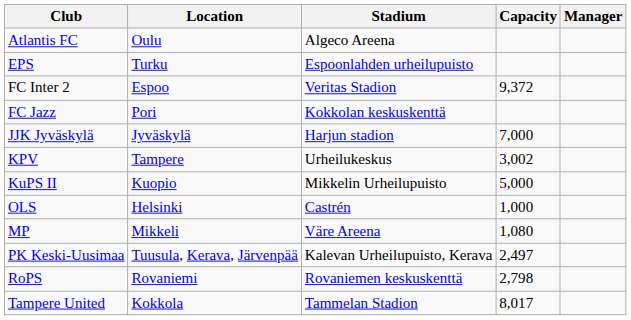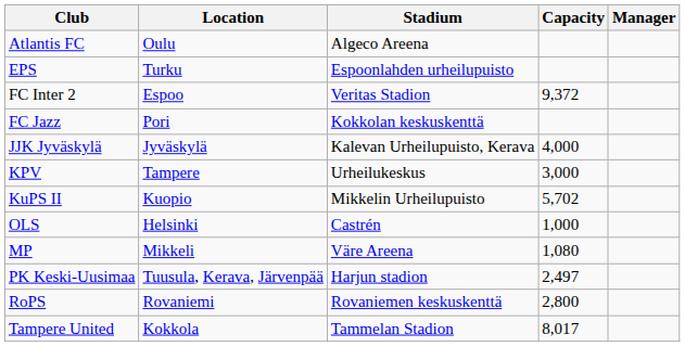JJK Jyväskylä | Stadium: Harjun stadion -> Kalevan Urheilupuisto, Kerava
JJK Jyväskylä | Capacity: 7,000 -> 4,000
KPV | Capacity: 3,002 -> 3,000
KuPS II | Capacity: 5,000 -> 5,702
PK Keski-Uusimaa | Stadium: Kalevan Urheilupuisto, Kerava -> Harjun stadion
RoPS | Capacity: 2,798 -> 2,800
